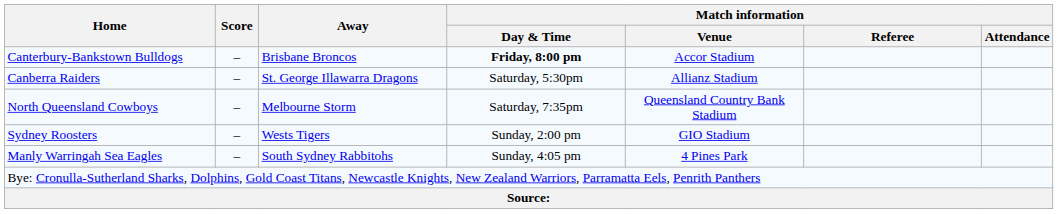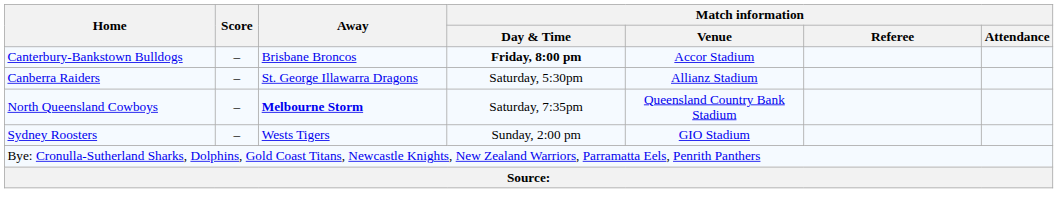North Queensland Cowboys | Away: normal -> bold
- row: Manly Warringah Sea Eagles | – | South Sydney Rabbitohs | Sunday, 4:05 pm | 4 Pines Park
